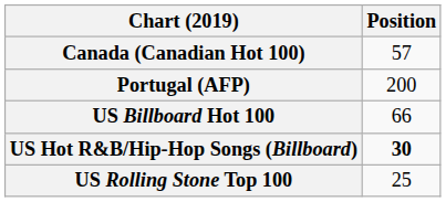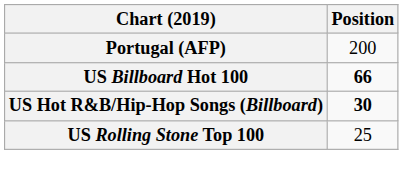- row: Canada (Canadian Hot 100) | 57
US Billboard Hot 100 | Position: normal -> bold
